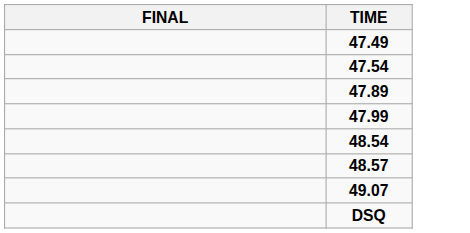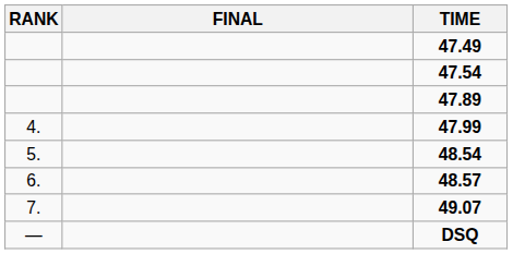+ column: RANK | 4. | 5. | 6. | 7. | —
